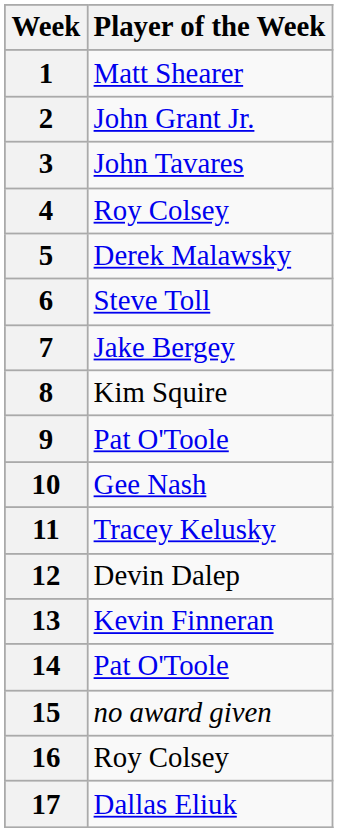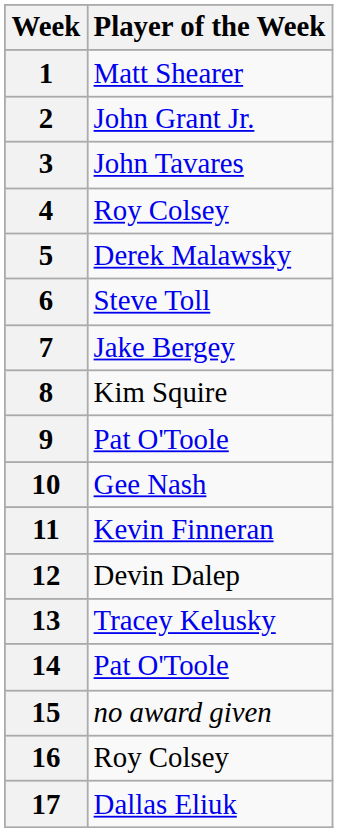11 | Player of the Week: Tracey Kelusky -> Kevin Finneran
13 | Player of the Week: Kevin Finneran -> Tracey Kelusky
